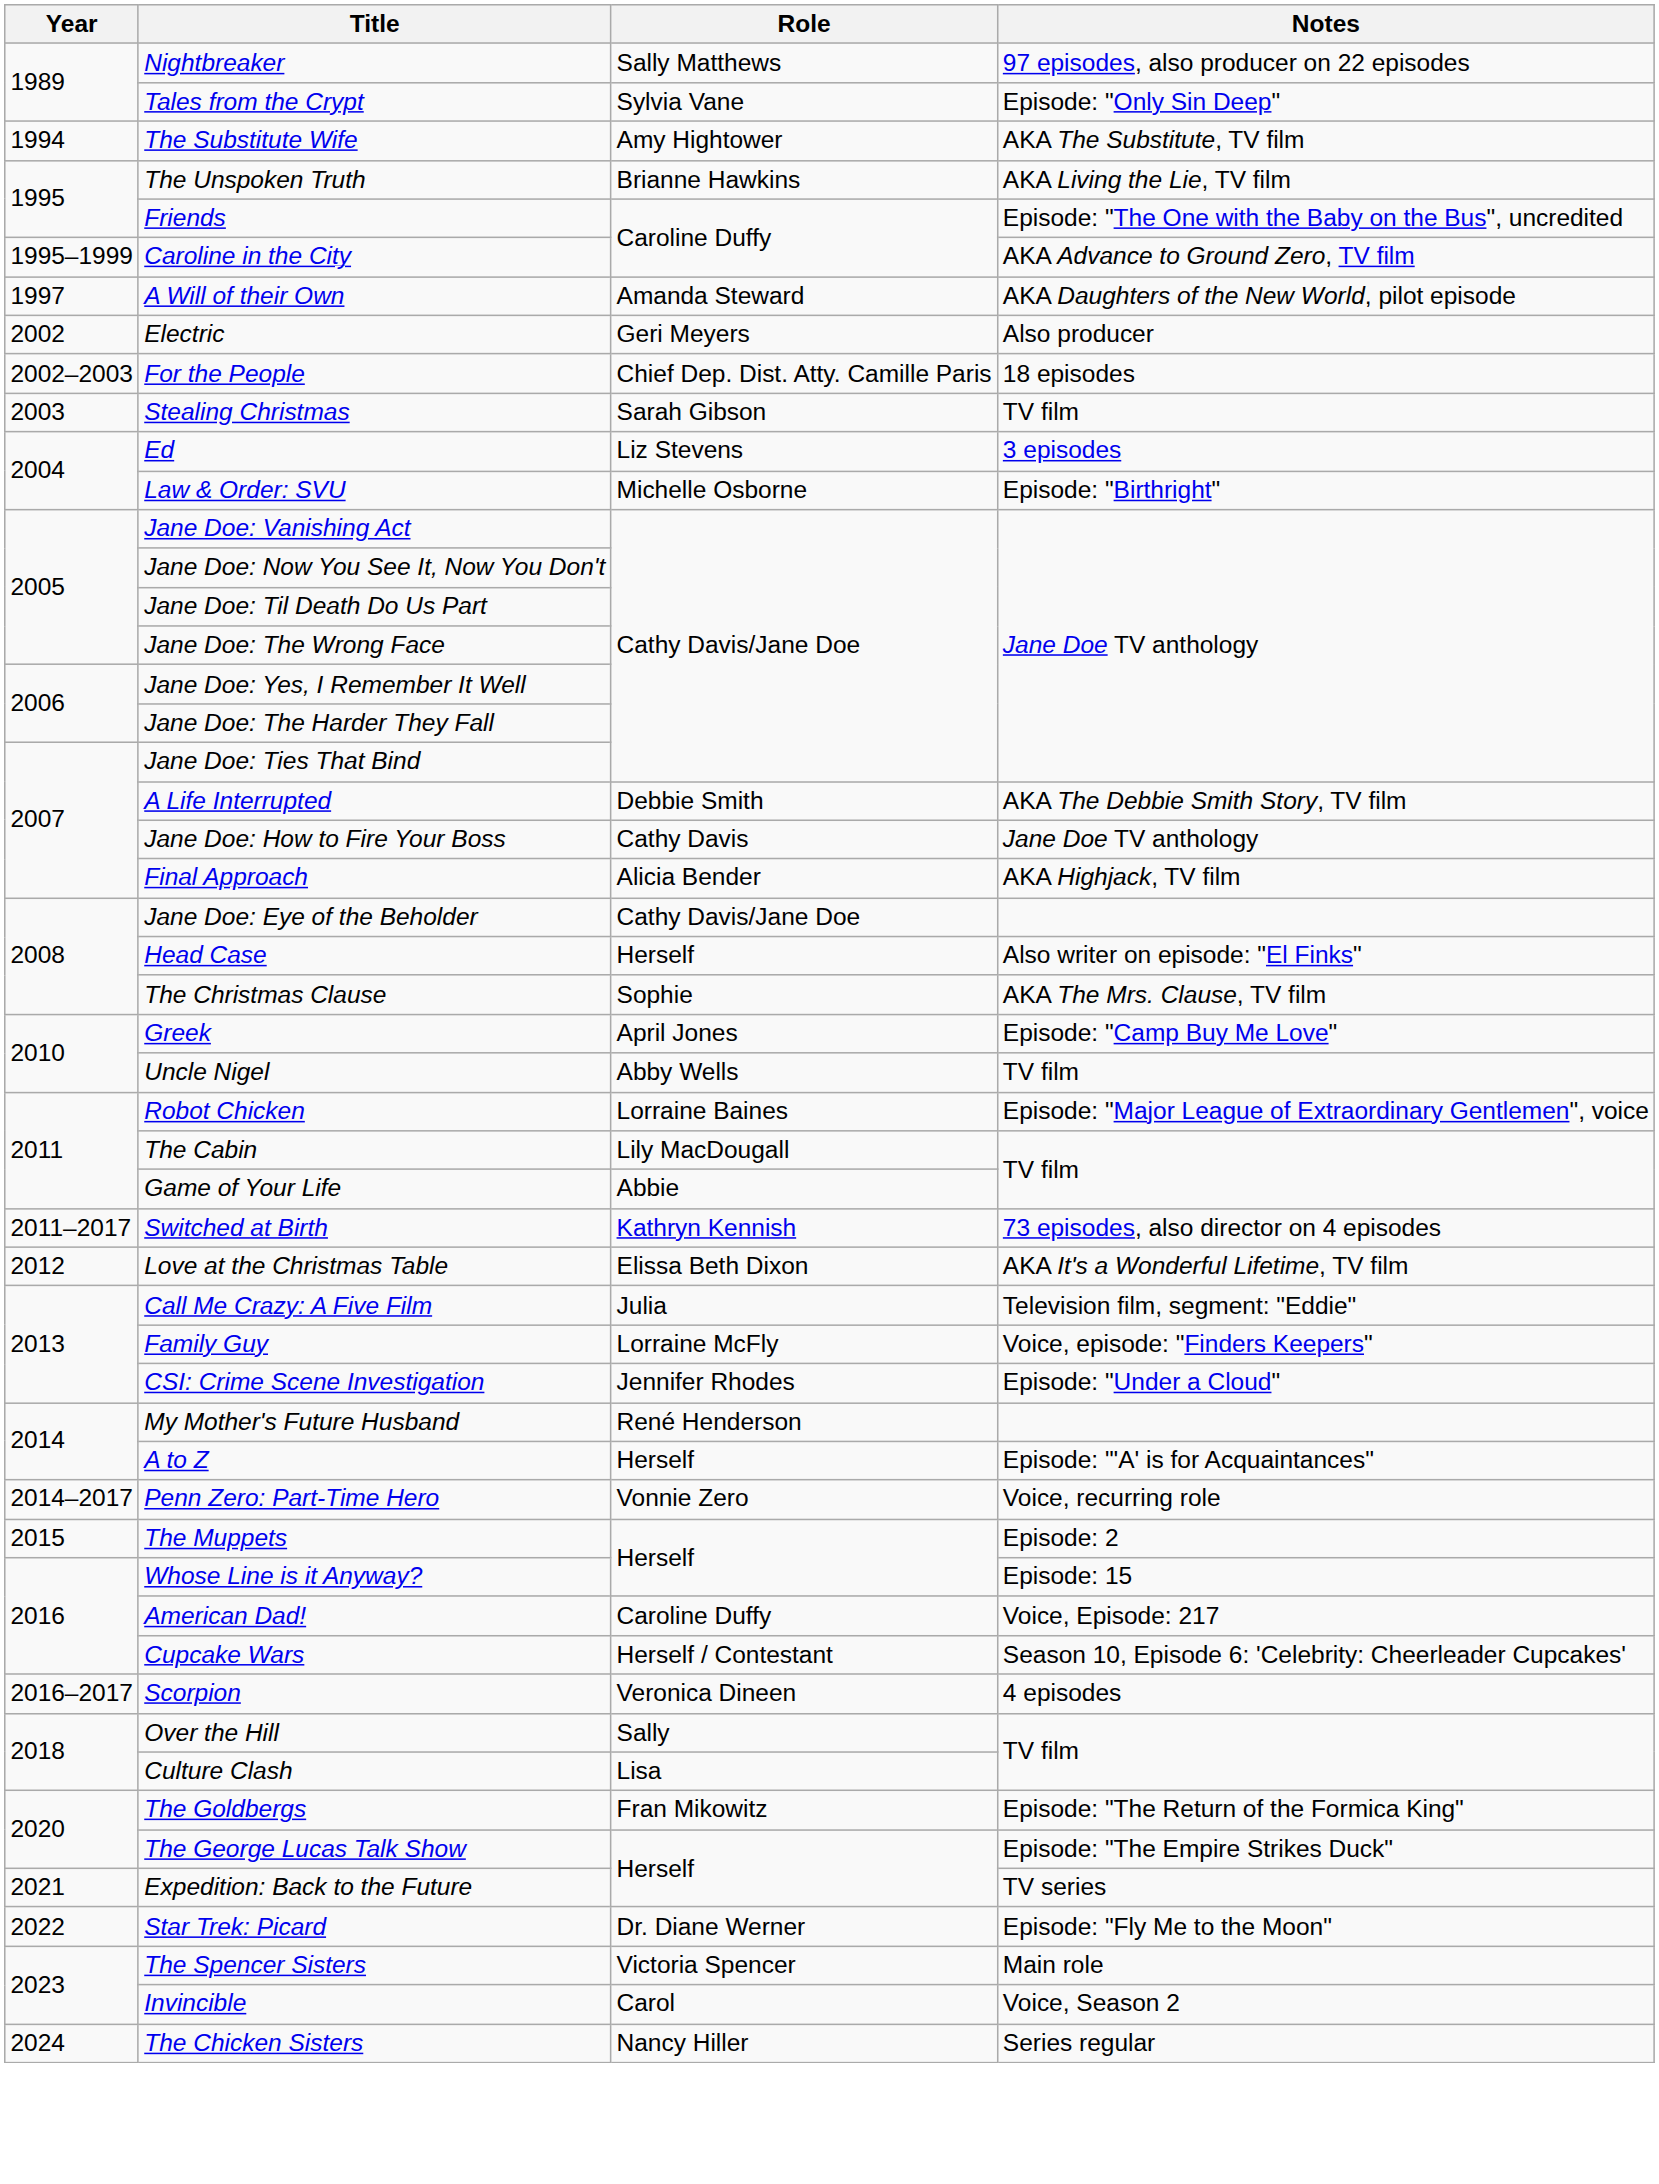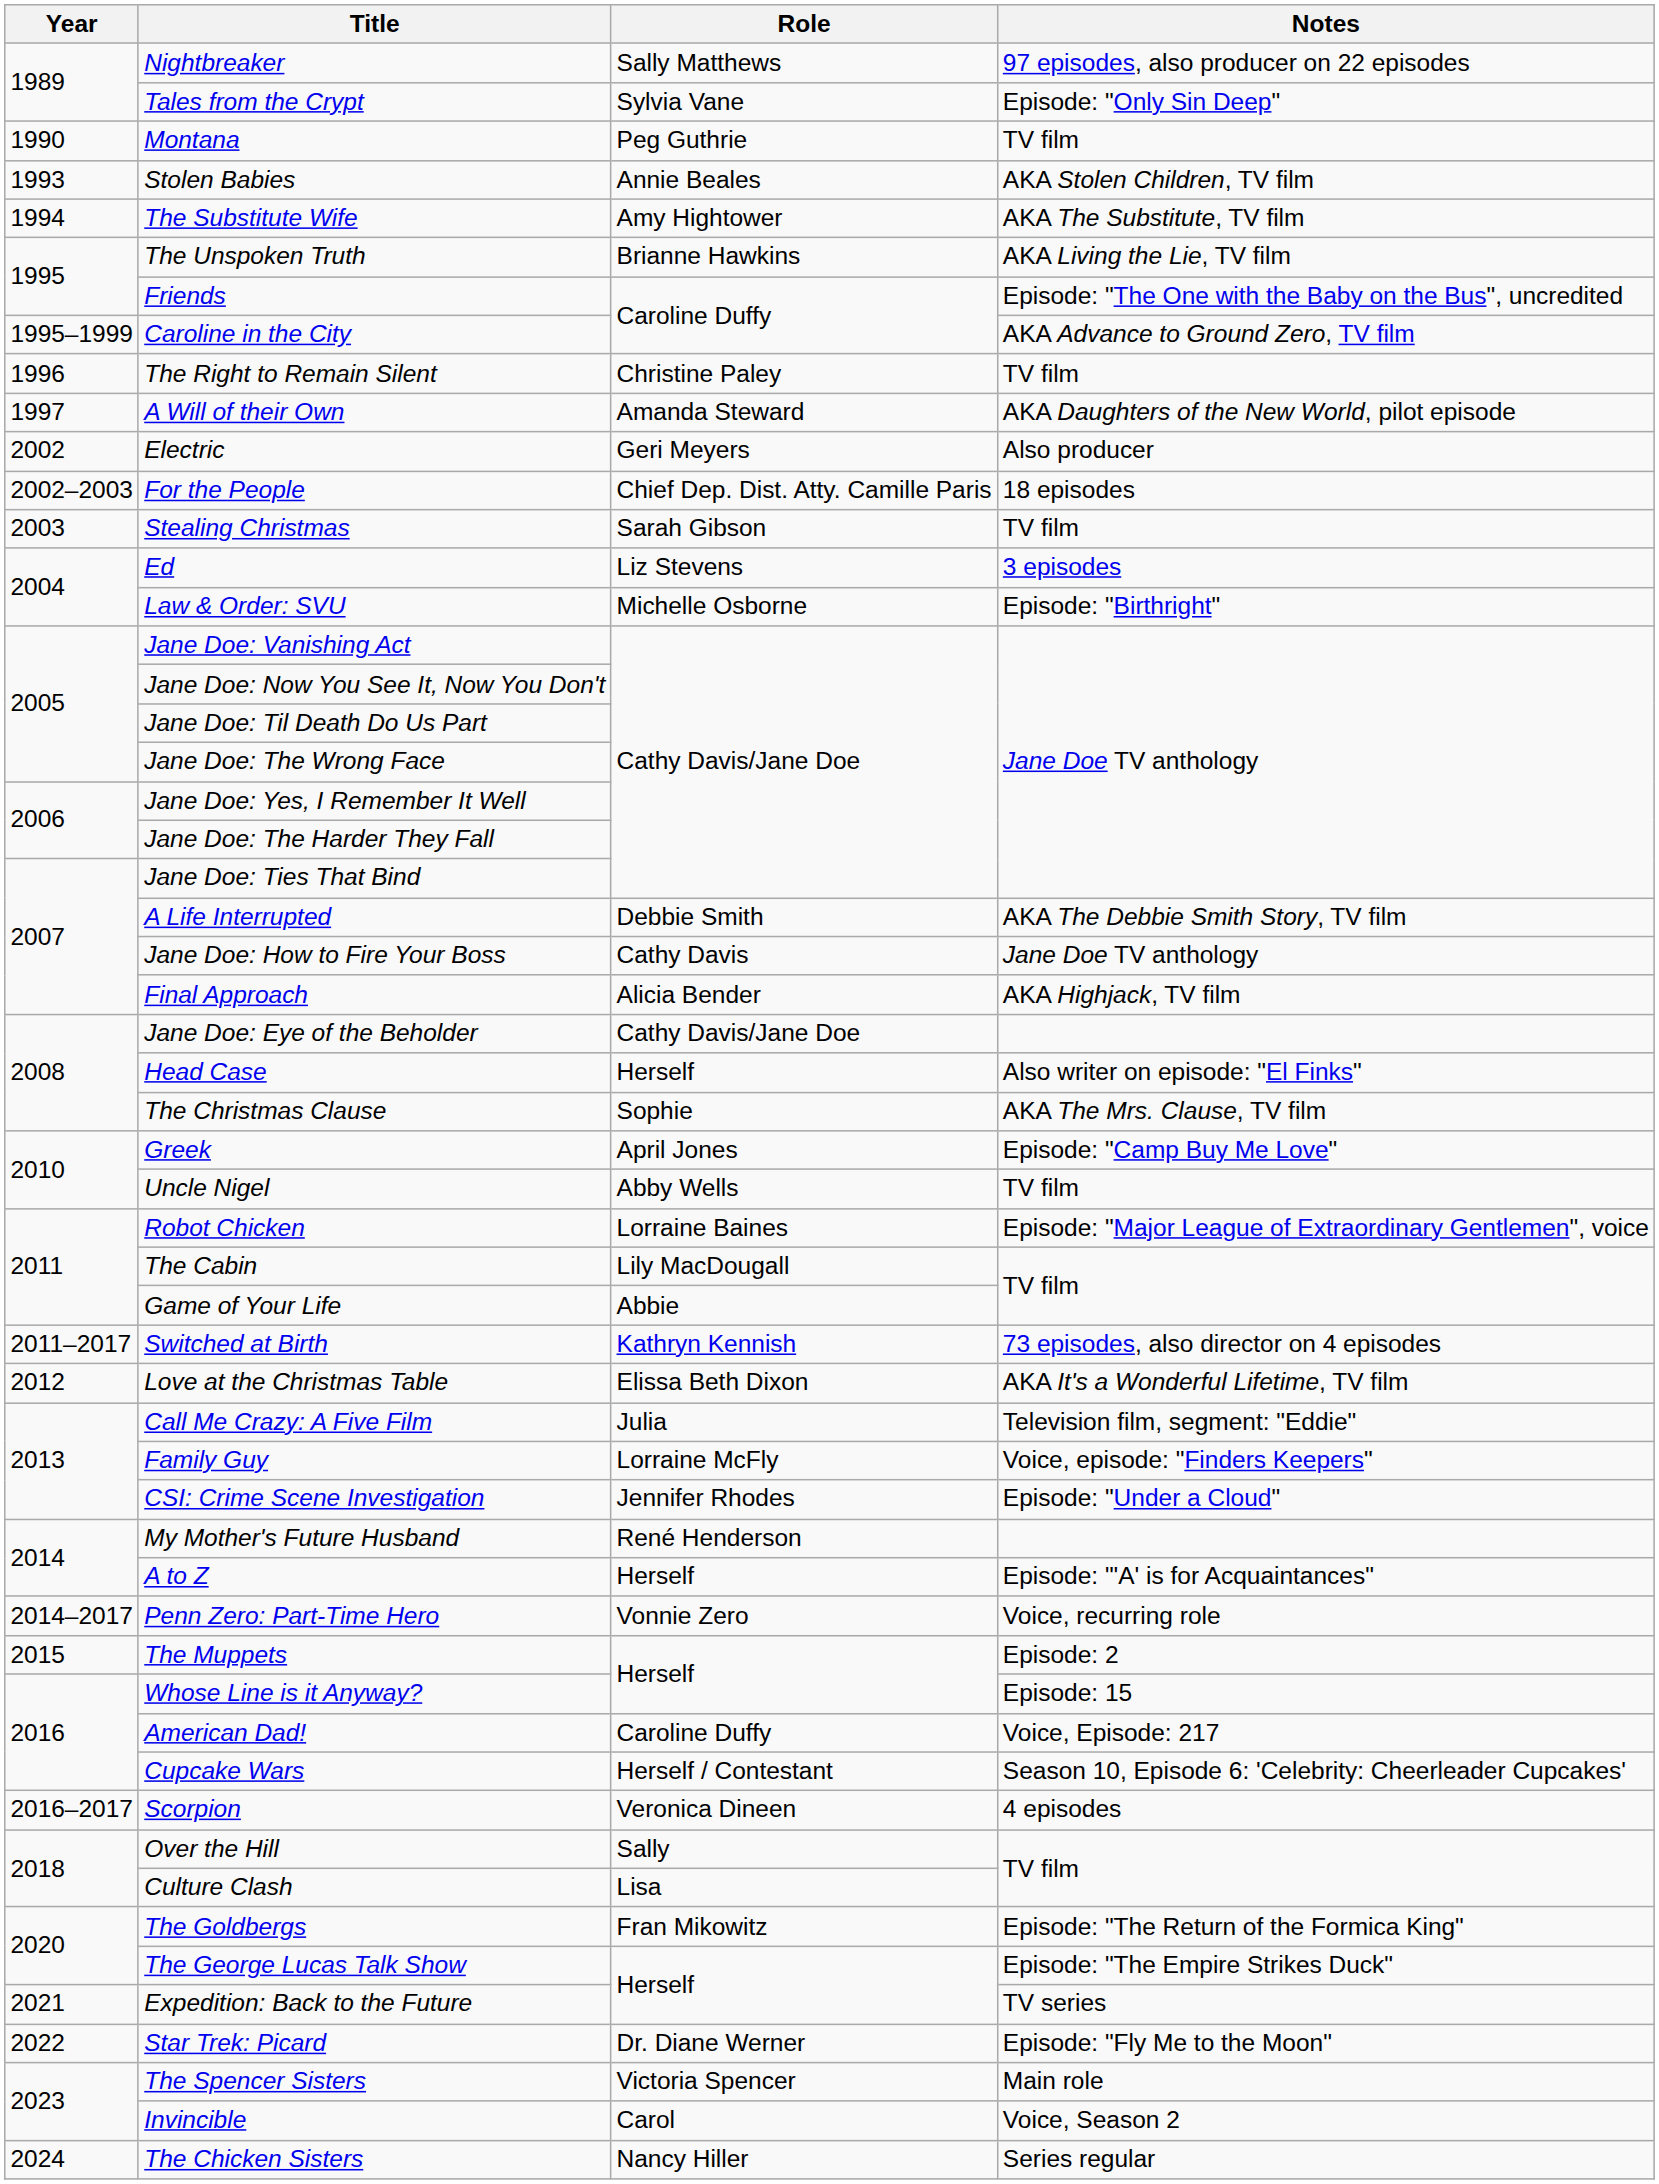+ row: 1990 | Montana | Peg Guthrie | TV film
+ row: 1993 | Stolen Babies | Annie Beales | AKA Stolen Children, TV film
+ row: 1996 | The Right to Remain Silent | Christine Paley | TV film
